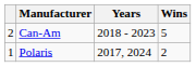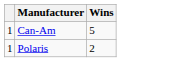- column: Years | 2018 - 2023 | 2017, 2024
Can-Am | column 1: 2 -> 1
